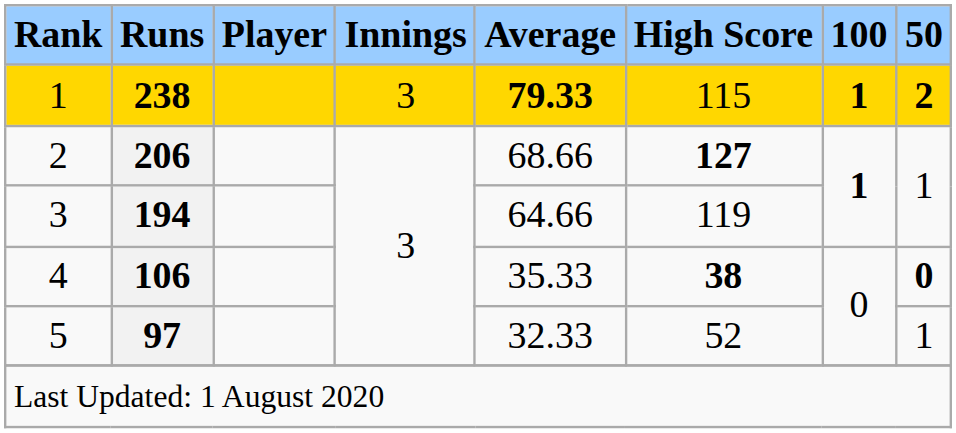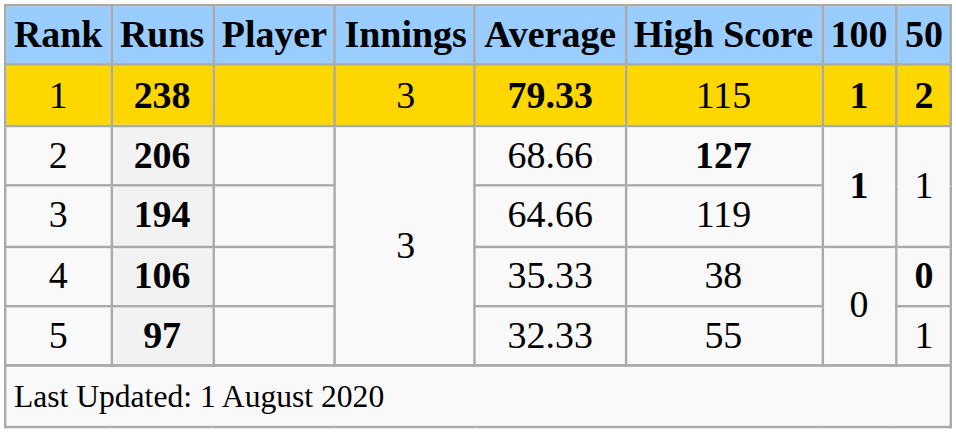4 | High Score: bold -> normal
5 | High Score: 52 -> 55
